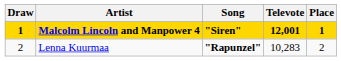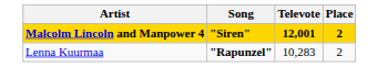- column: Draw | 1 | 2
Malcolm Lincoln and Manpower 4 | Place: 1 -> 2
